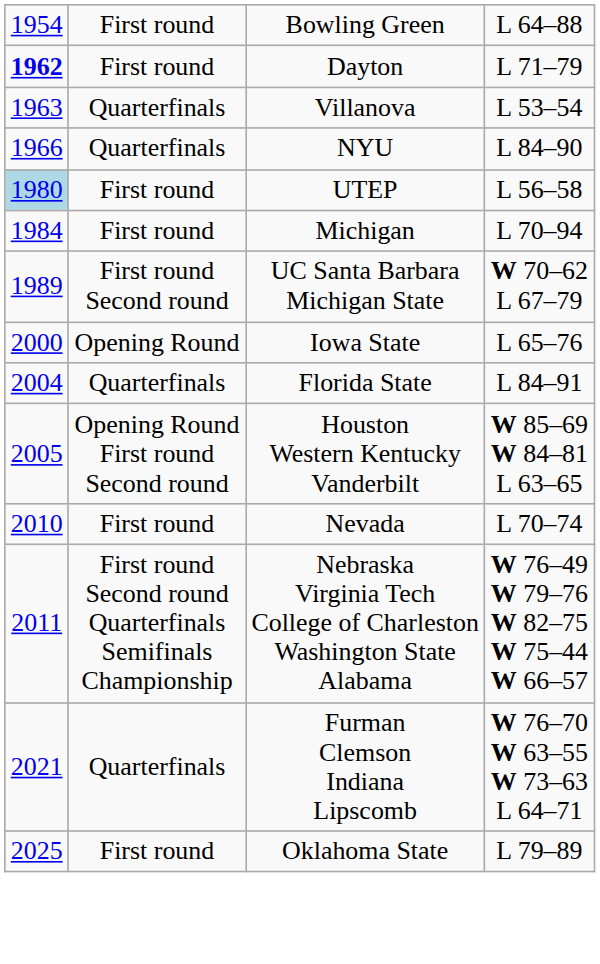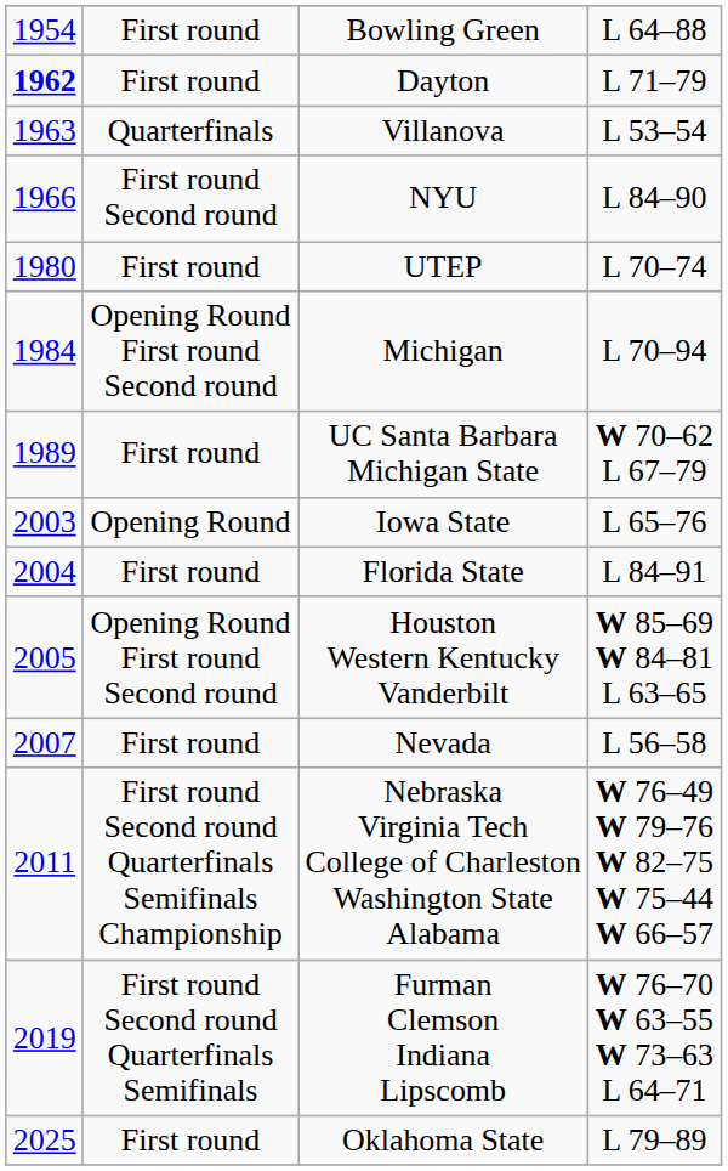NYU | column 2: Quarterfinals -> First round Second round
UTEP | column 1: lightblue background -> no background
UTEP | column 4: L 56–58 -> L 70–74
Michigan | column 2: First round -> Opening Round First round Second round
UC Santa Barbara Michigan State | column 2: First round Second round -> First round
Iowa State | column 1: 2000 -> 2003
Florida State | column 2: Quarterfinals -> First round
Nevada | column 1: 2010 -> 2007
Nevada | column 4: L 70–74 -> L 56–58
Furman Clemson Indiana Lipscomb | column 1: 2021 -> 2019
Furman Clemson Indiana Lipscomb | column 2: Quarterfinals -> First round Second round Quarterfinals Semifinals
